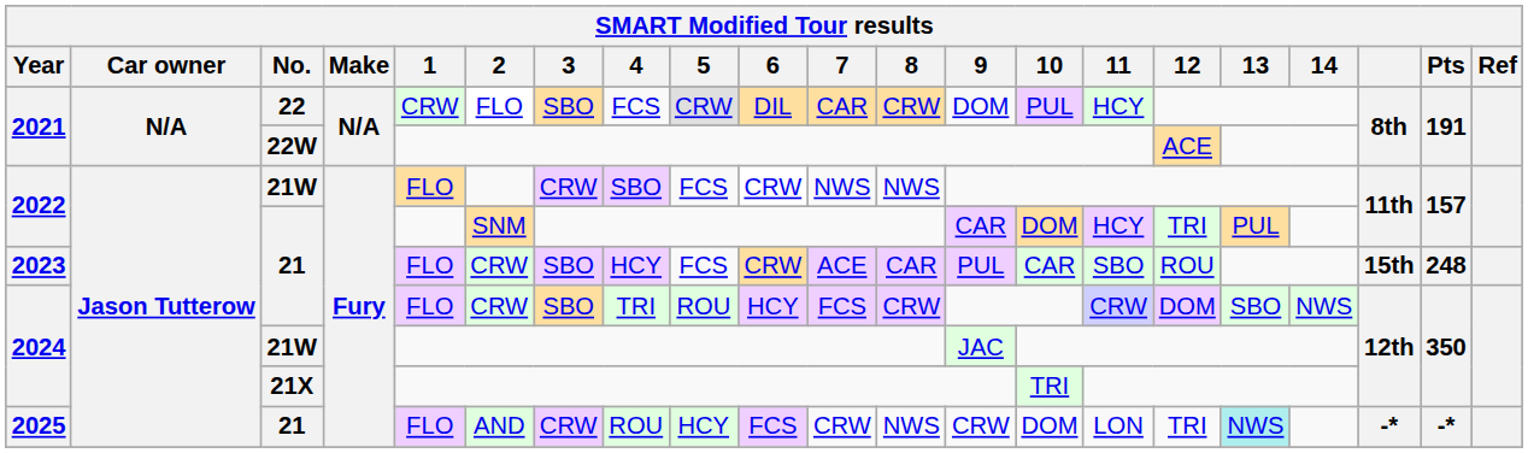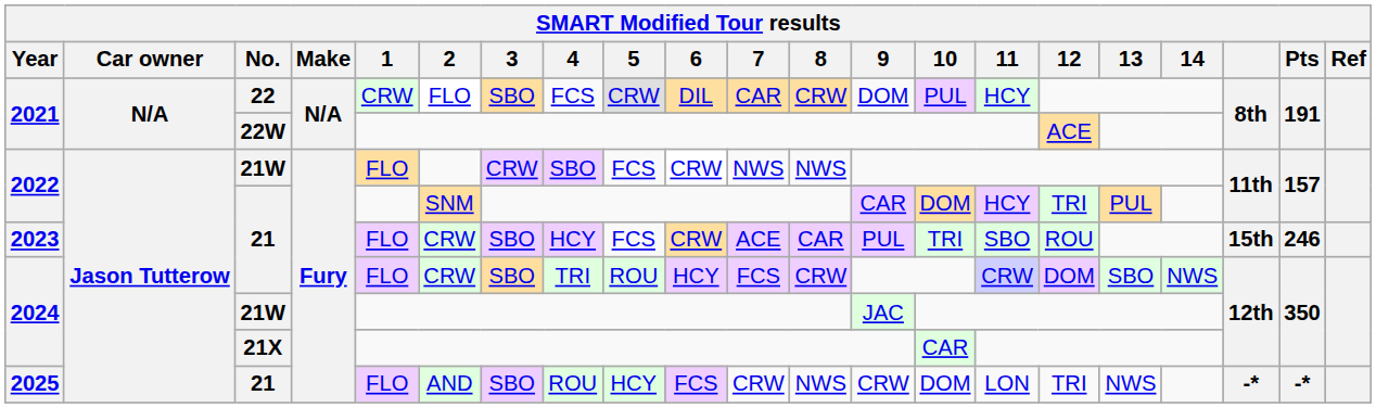2023 | 10: CAR -> TRI
2023 | Pts: 248 -> 246
2024 / 21X | 10: TRI -> CAR
2025 | 3: CRW -> SBO
2025 | 13: paleturquoise background -> no background
